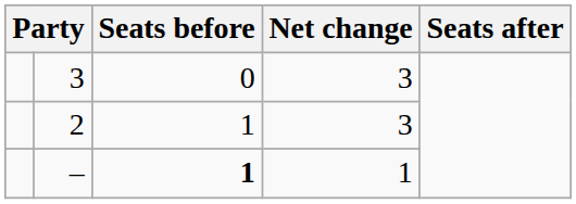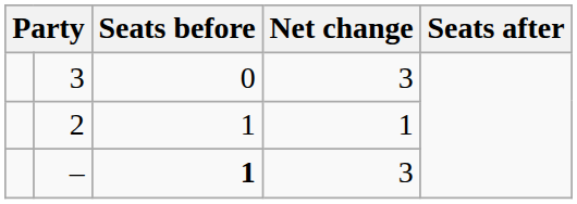2 | Net change: 3 -> 1
– | Net change: 1 -> 3
